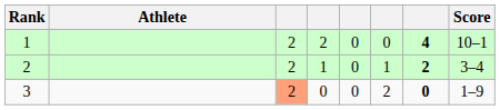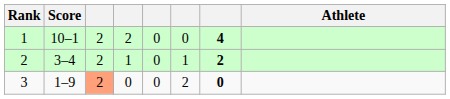columns swapped: Athlete <-> Score
